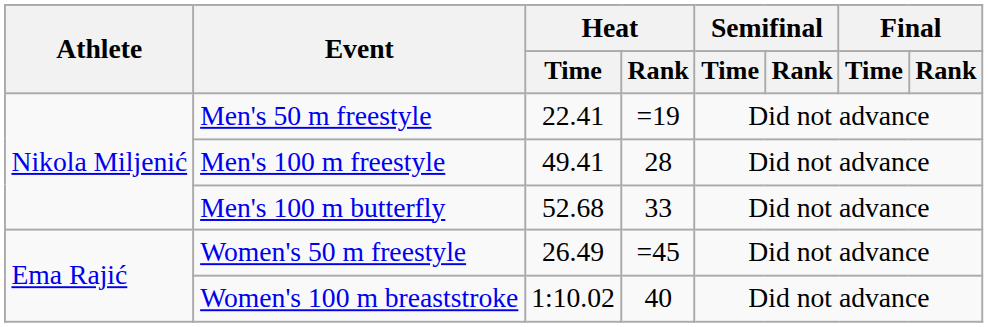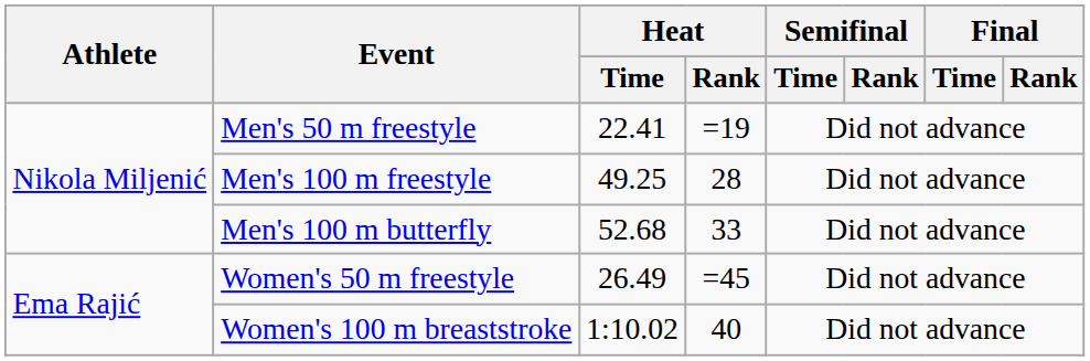Men's 100 m freestyle | Heat / Time: 49.41 -> 49.25
